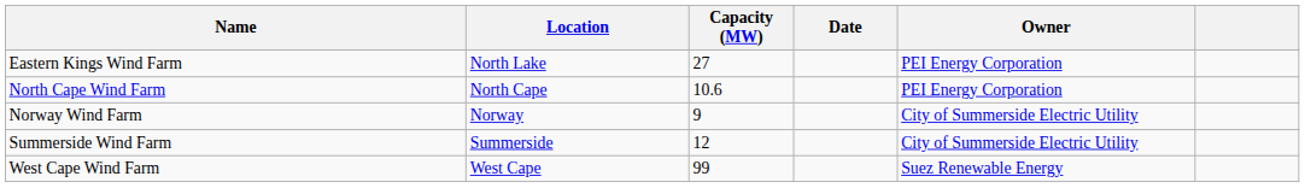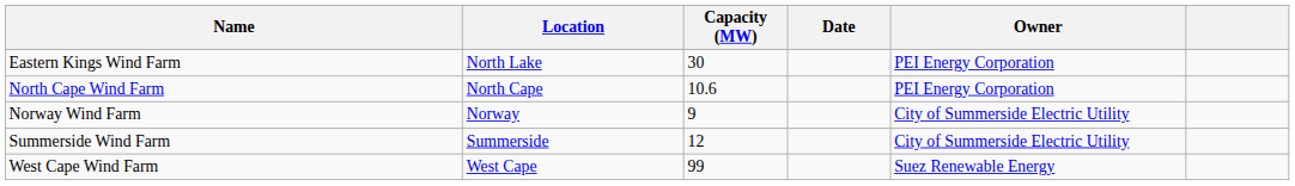Eastern Kings Wind Farm | Capacity (MW): 27 -> 30
